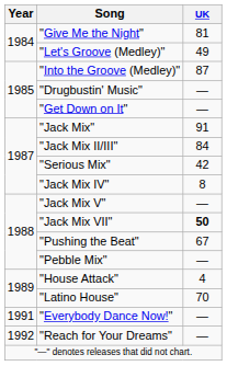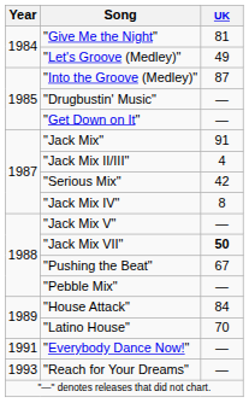"Jack Mix II/III" | UK: 84 -> 4
"House Attack" | UK: 4 -> 84
"Reach for Your Dreams" | Year: 1992 -> 1993
